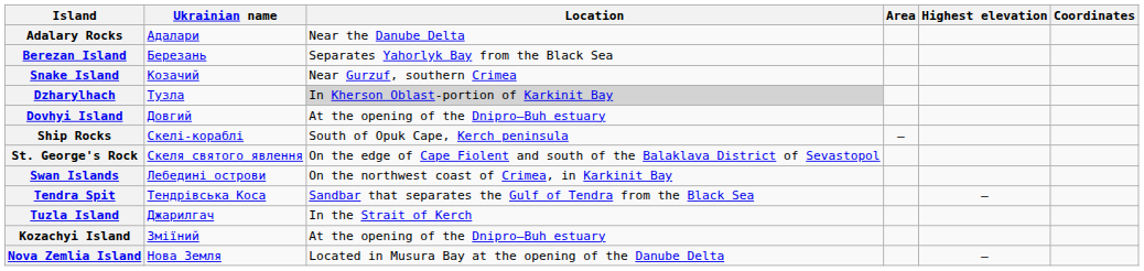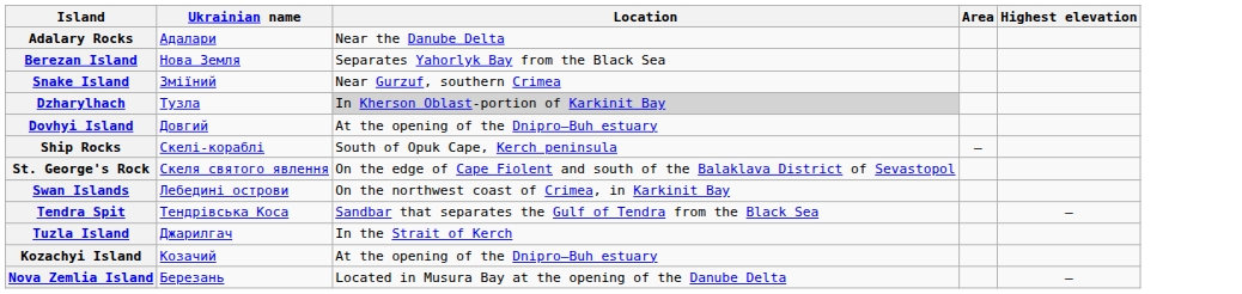- column: Coordinates
Berezan Island | Ukrainian name: Березань -> Нова Земля
Snake Island | Ukrainian name: Козачий -> Зміїний
Kozachyi Island | Ukrainian name: Зміїний -> Козачий
Nova Zemlia Island | Ukrainian name: Нова Земля -> Березань
